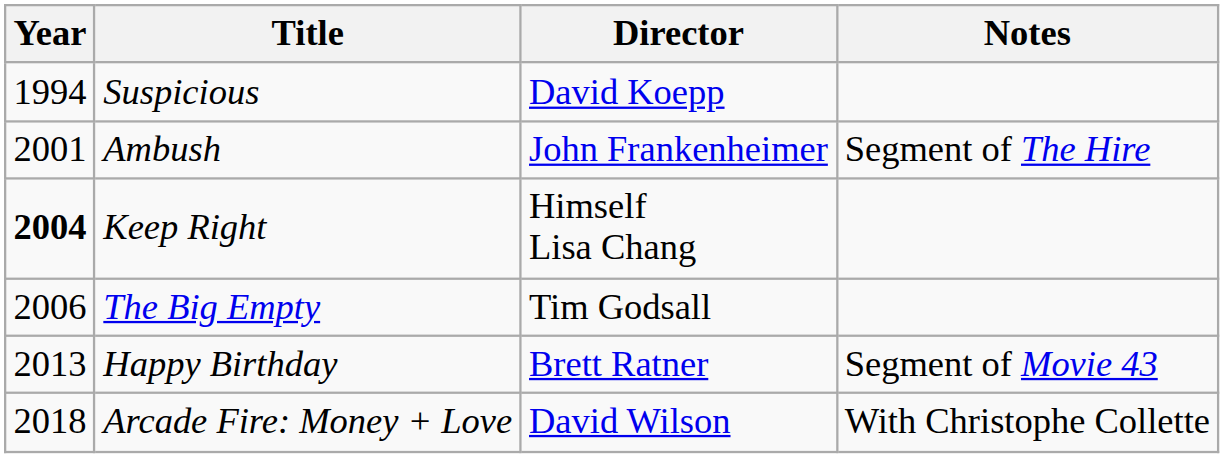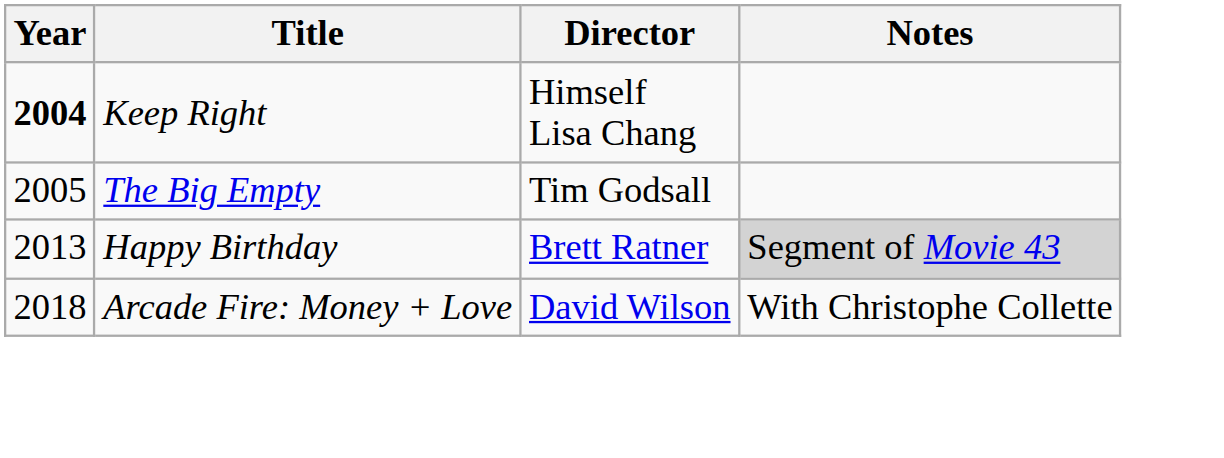- row: 1994 | Suspicious | David Koepp
- row: 2001 | Ambush | John Frankenheimer | Segment of The Hire
The Big Empty | Year: 2006 -> 2005
Happy Birthday | Notes: no background -> lightgrey background
